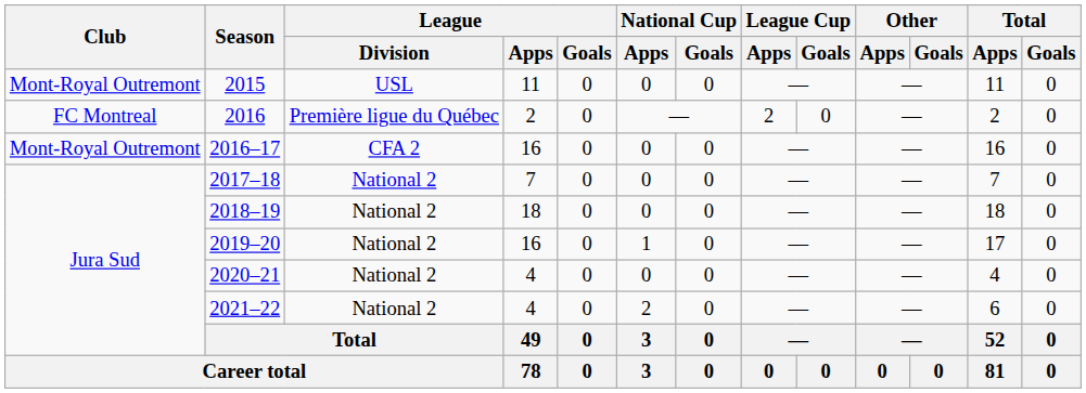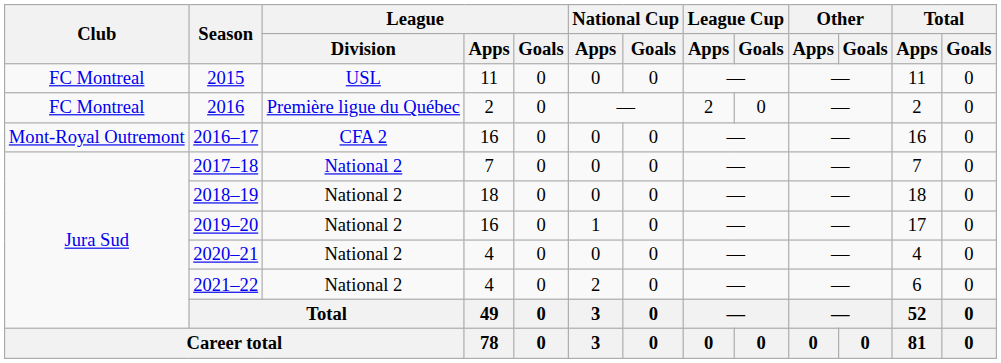2015 | Club: Mont-Royal Outremont -> FC Montreal
